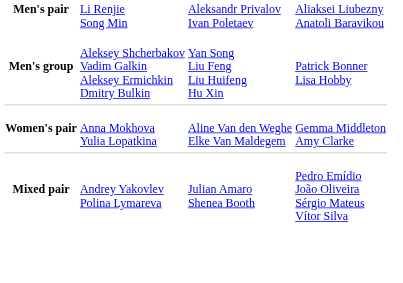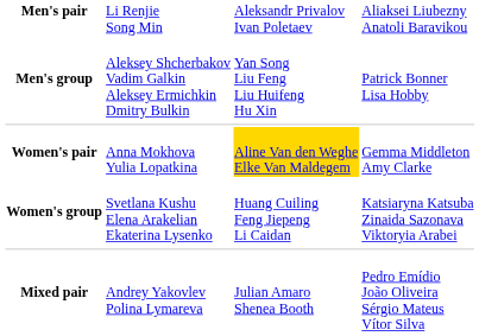Women's pair | column 3: no background -> gold background
+ row: Women's group | Svetlana Kushu Elena Arakelian Ekaterina Lysenko | Huang Cuiling Feng Jiepeng Li Caidan | Katsiaryna Katsuba Zinaida Sazonava Viktoryia Arabei
